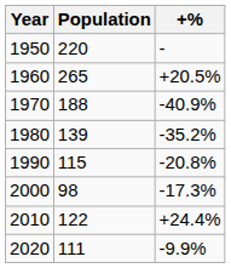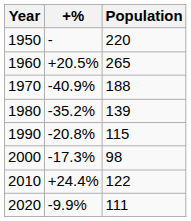columns swapped: Population <-> +%
